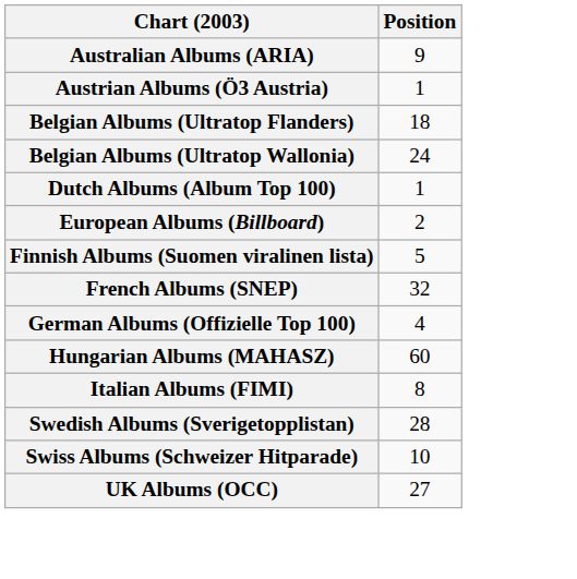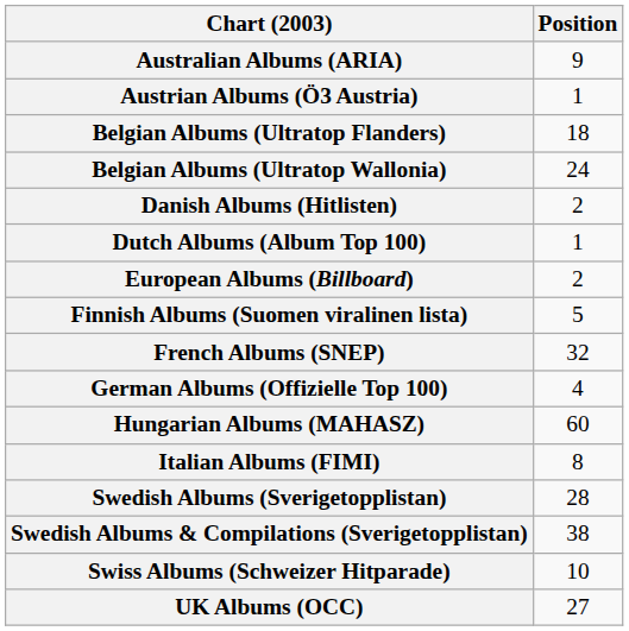+ row: Danish Albums (Hitlisten) | 2
+ row: Swedish Albums & Compilations (Sverigetopplistan) | 38
